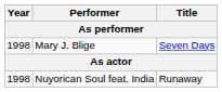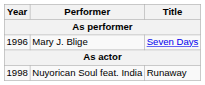Mary J. Blige | Year: 1998 -> 1996
